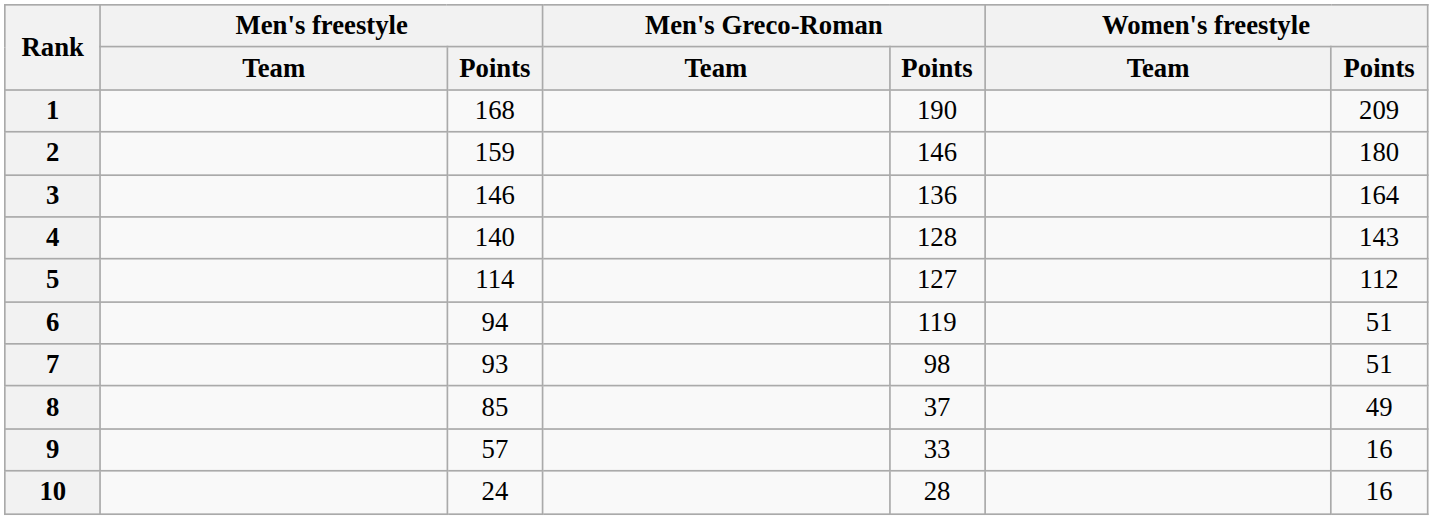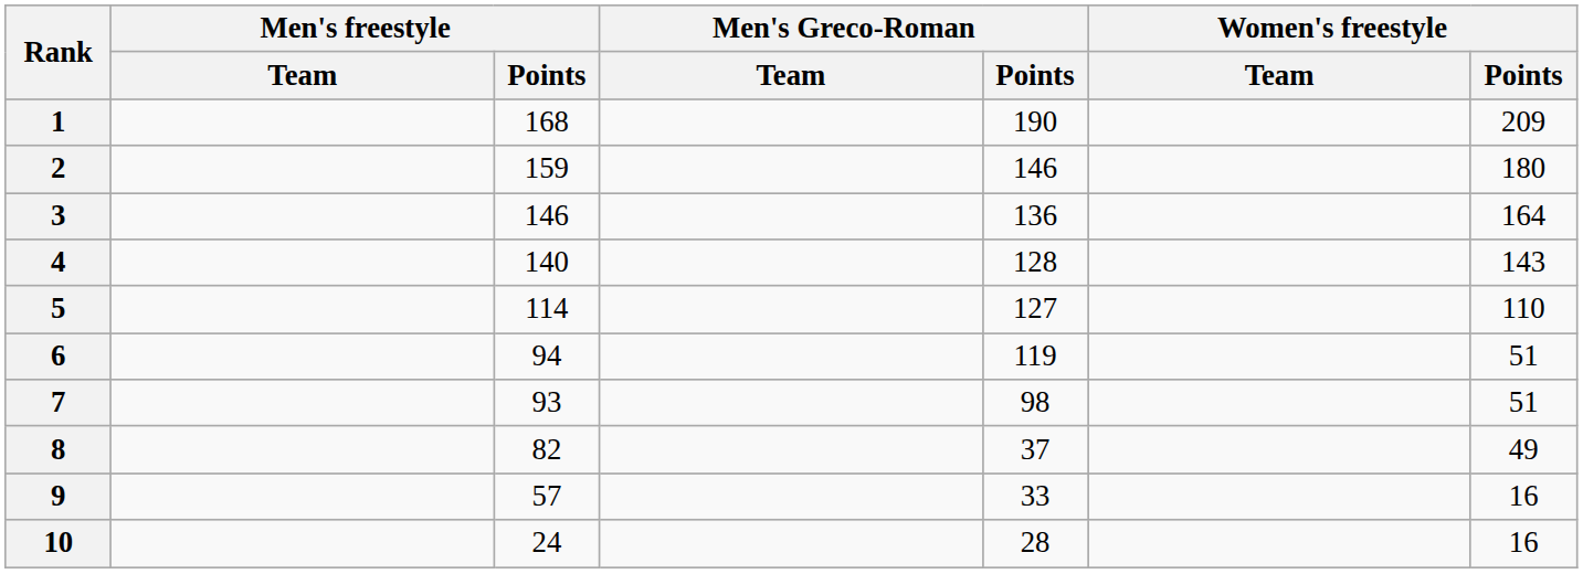5 | Women's freestyle / Points: 112 -> 110
8 | Men's freestyle / Points: 85 -> 82
